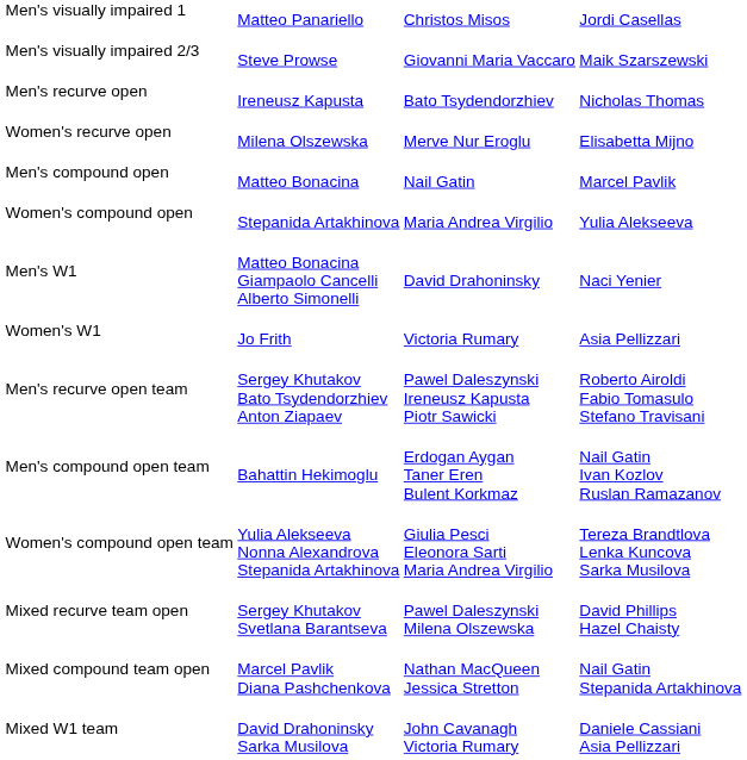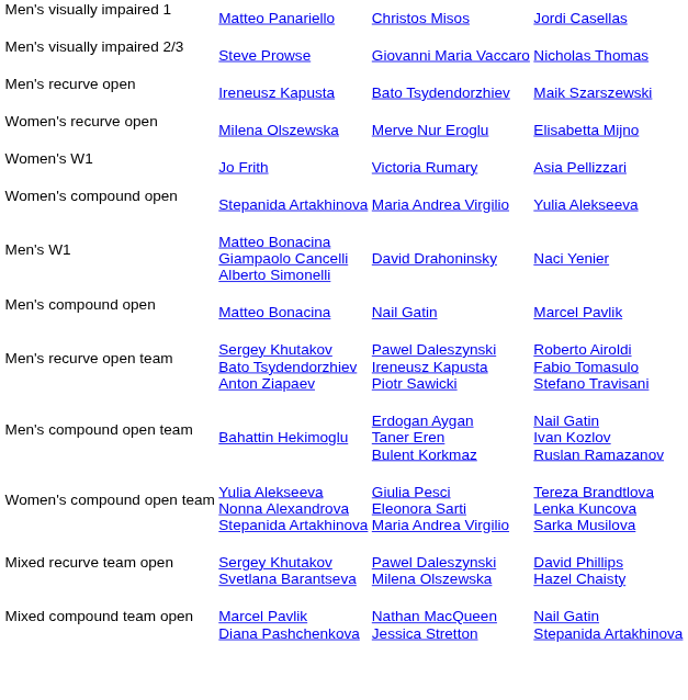Men's visually impaired 2/3 | column 4: Maik Szarszewski -> Nicholas Thomas
Men's recurve open | column 4: Nicholas Thomas -> Maik Szarszewski
rows swapped: Men's compound open <-> Women's W1
- row: Mixed W1 team | David Drahoninsky Sarka Musilova | John Cavanagh Victoria Rumary | Daniele Cassiani Asia Pellizzari
